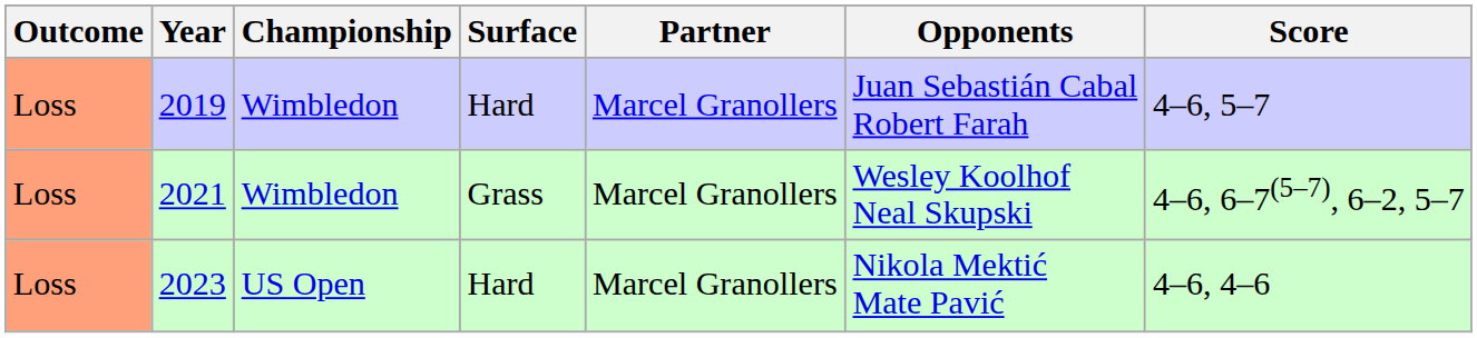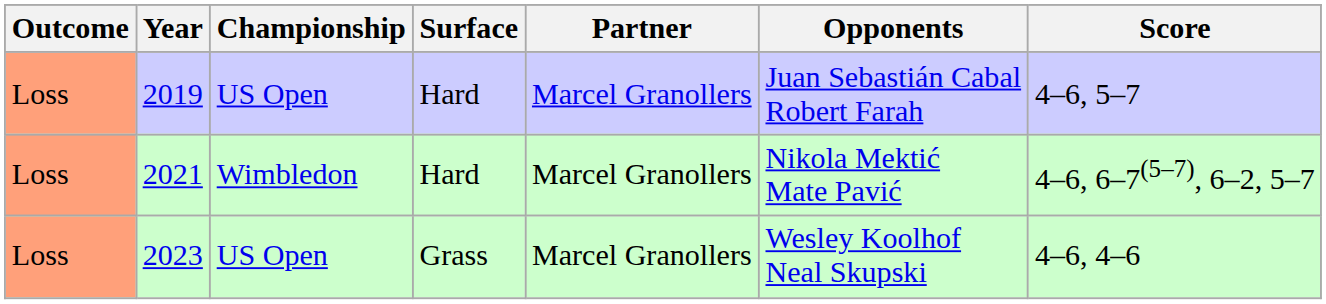2019 | Championship: Wimbledon -> US Open
2021 | Surface: Grass -> Hard
2021 | Opponents: Wesley Koolhof Neal Skupski -> Nikola Mektić Mate Pavić
2023 | Surface: Hard -> Grass
2023 | Opponents: Nikola Mektić Mate Pavić -> Wesley Koolhof Neal Skupski
